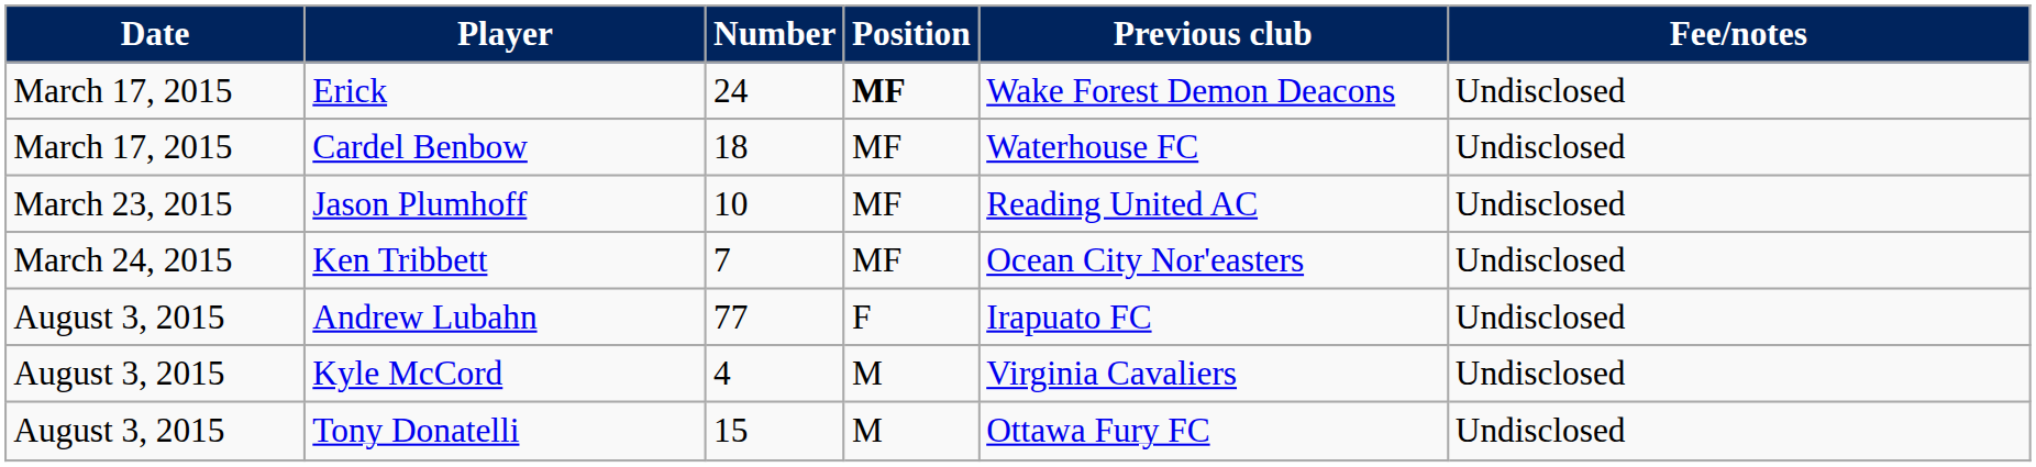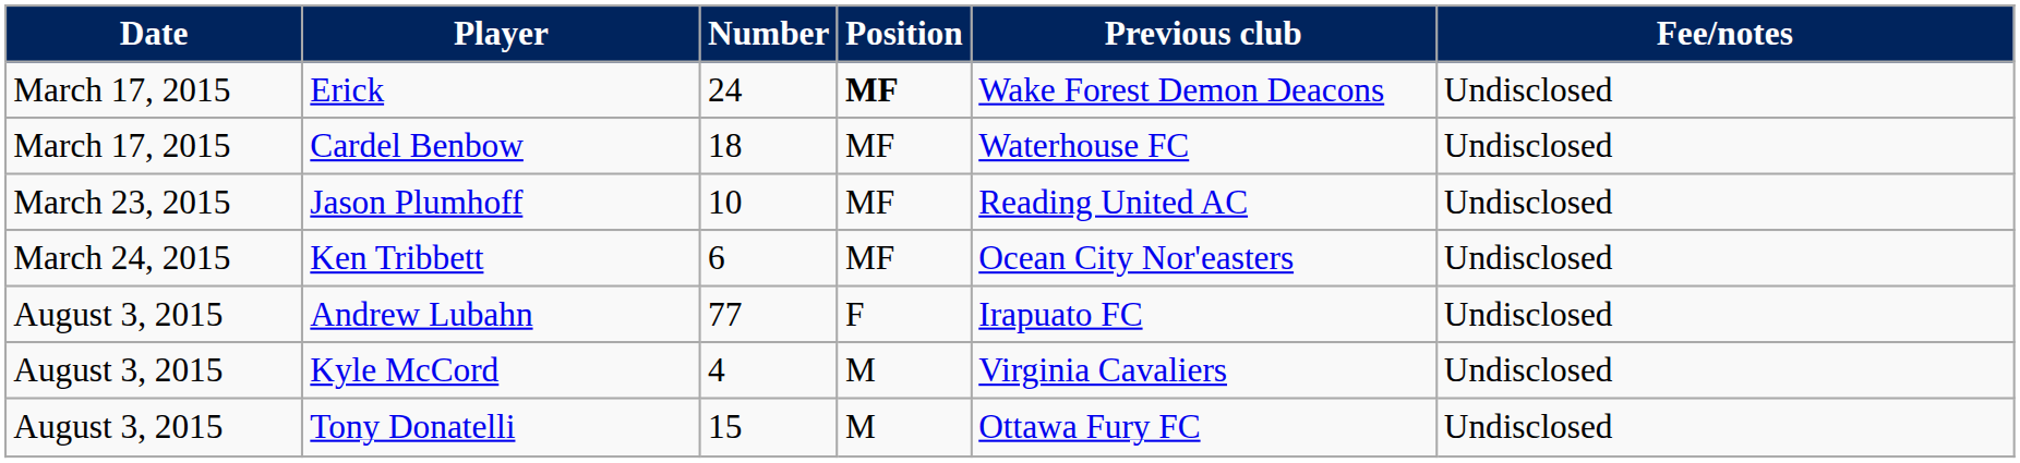Ken Tribbett | Number: 7 -> 6
